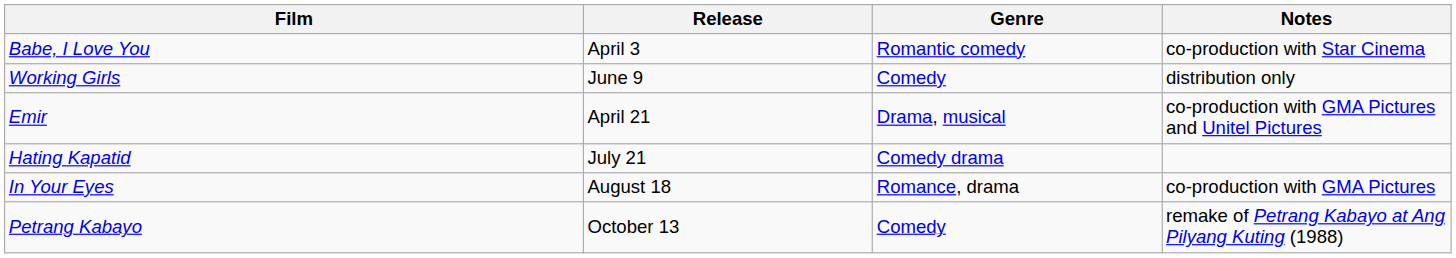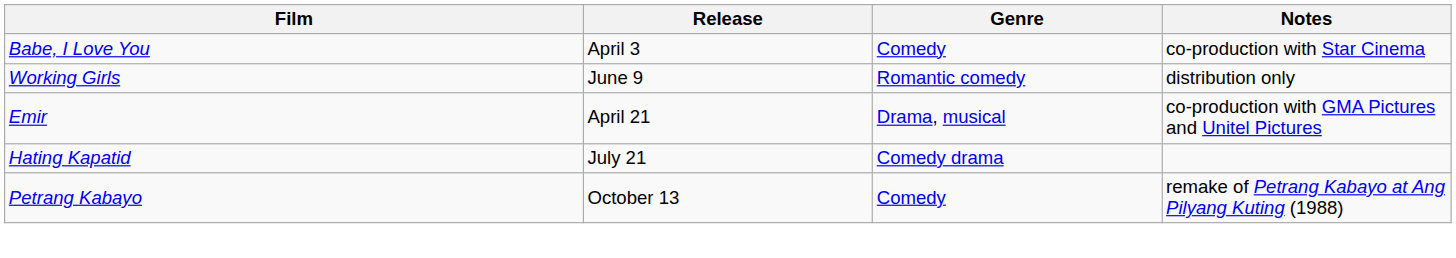Babe, I Love You | Genre: Romantic comedy -> Comedy
Working Girls | Genre: Comedy -> Romantic comedy
- row: In Your Eyes | August 18 | Romance, drama | co-production with GMA Pictures
